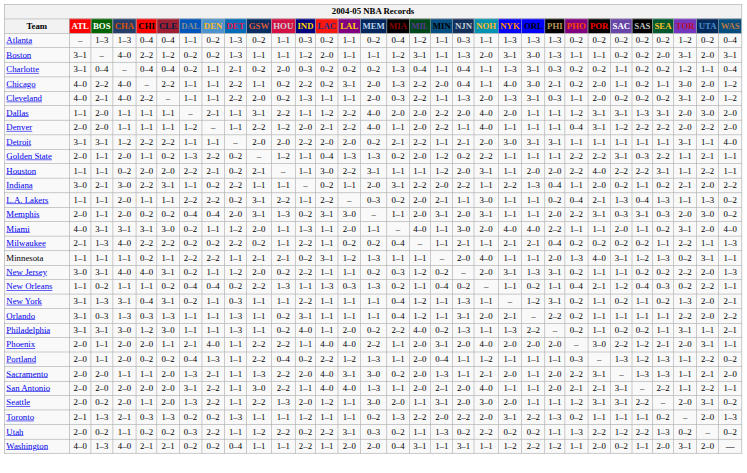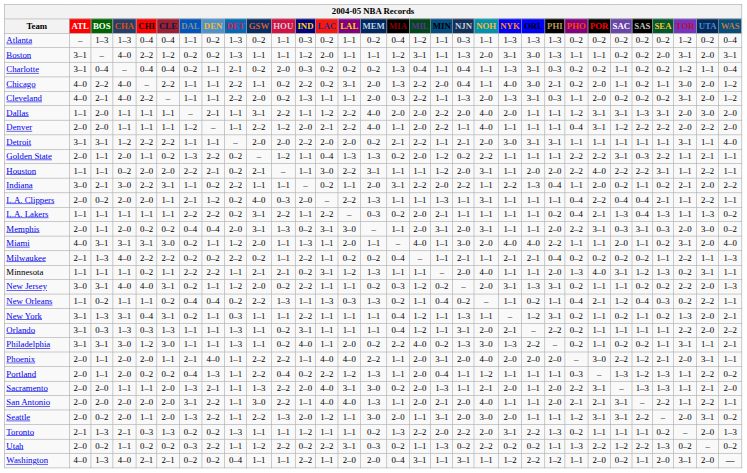+ row: L.A. Clippers | 2–0 | 0–2 | 2–0 | 2–0 | 1–1 | 2–1 | 1–2 | 0–2 | 4–0 | 0–3 | 2–0 | – | 2–2 | 1–3 | 1–1 | 1–1 | 1–3 | 1–1 | 3–1 | 1–1 | 1–1 | 1–1 | 0–4 | 2–2 | 0–4 | 0–4 | 2–1 | 1–1 | 2–2 | 1–1
L.A. Lakers | CHA: 2–0 -> 1–1
L.A. Lakers | NOH: 3–0 -> 1–1
Philadelphia | NOH: 1–1 -> 3–0
